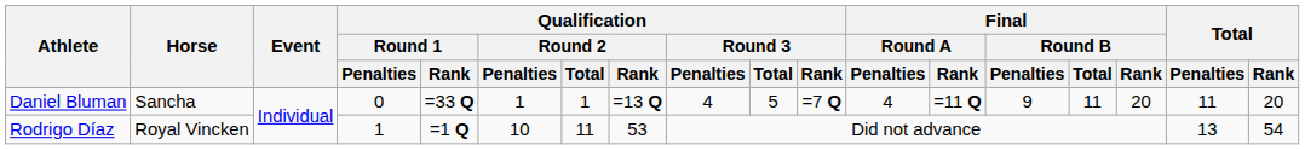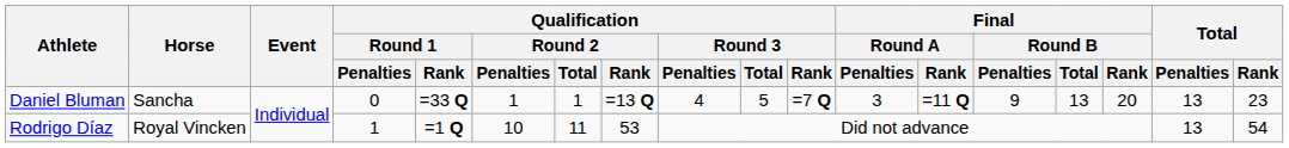Daniel Bluman | Final / Round A / Penalties: 4 -> 3
Daniel Bluman | Final / Round B / Total: 11 -> 13
Daniel Bluman | Total / Penalties: 11 -> 13
Daniel Bluman | Total / Rank: 20 -> 23
